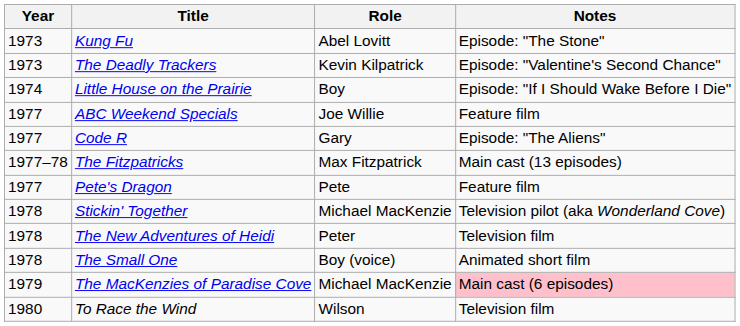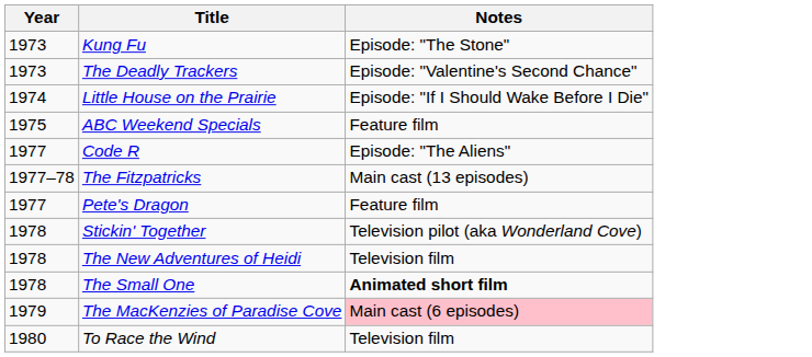- column: Role | Abel Lovitt | Kevin Kilpatrick | Boy | Joe Willie | Gary | Max Fitzpatrick | Pete | Michael MacKenzie | Peter | Boy (voice) | Michael MacKenzie | Wilson
ABC Weekend Specials | Year: 1977 -> 1975
The Small One | Notes: normal -> bold
